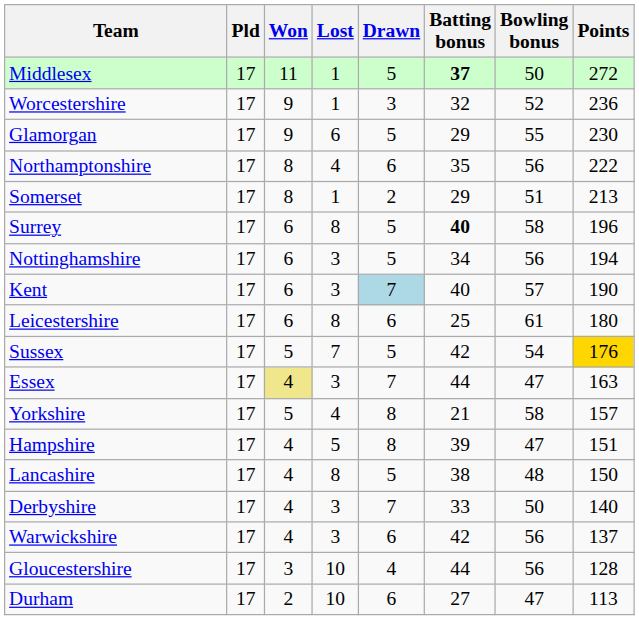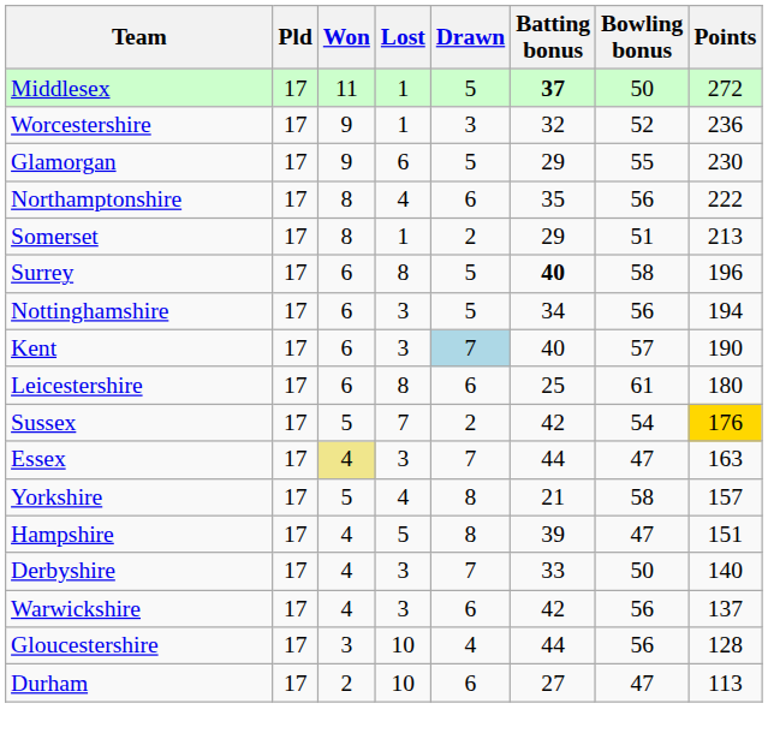Sussex | Drawn: 5 -> 2
- row: Lancashire | 17 | 4 | 8 | 5 | 38 | 48 | 150
